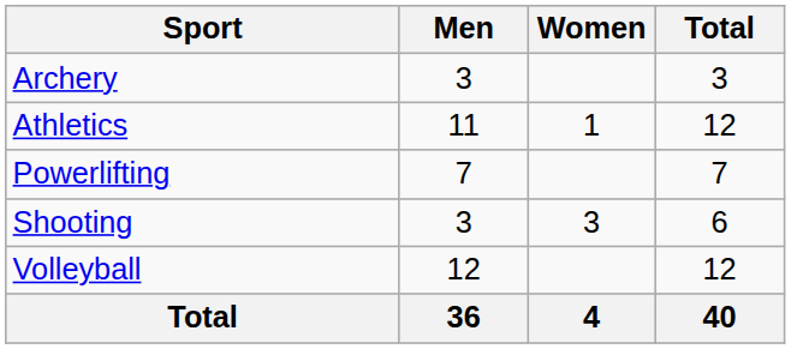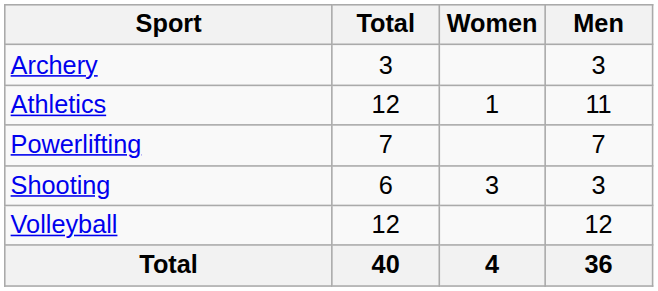columns swapped: Men <-> Total
